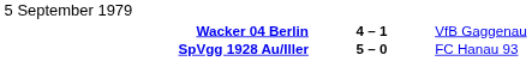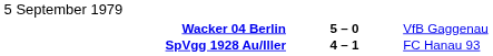Wacker 04 Berlin | column 2: 4 – 1 -> 5 – 0
SpVgg 1928 Au/Iller | column 2: 5 – 0 -> 4 – 1
